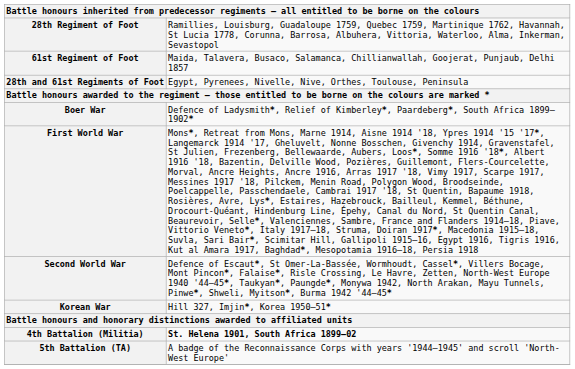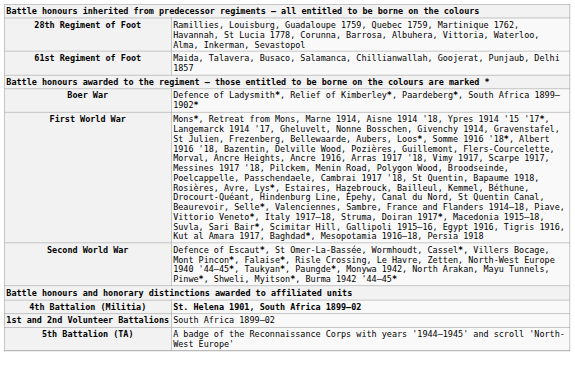- row: 28th and 61st Regiments of Foot | Egypt, Pyrenees, Nivelle, Nive, Orthes, Toulouse, Peninsula
- row: Korean War | Hill 327, Imjin*, Korea 1950–51*
+ row: 1st and 2nd Volunteer Battalions | South Africa 1899–02
